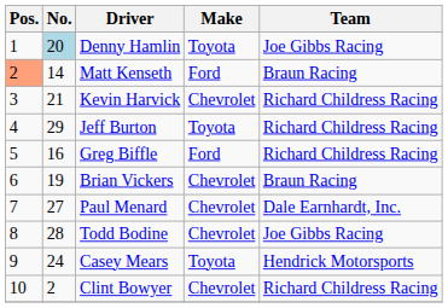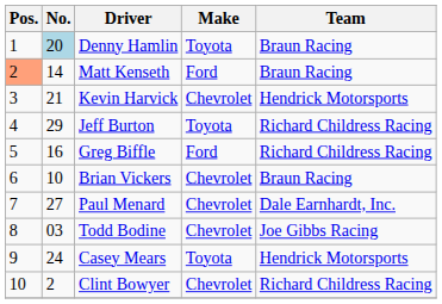Denny Hamlin | Team: Joe Gibbs Racing -> Braun Racing
Kevin Harvick | Team: Richard Childress Racing -> Hendrick Motorsports
Brian Vickers | No.: 19 -> 10
Todd Bodine | No.: 28 -> 03
